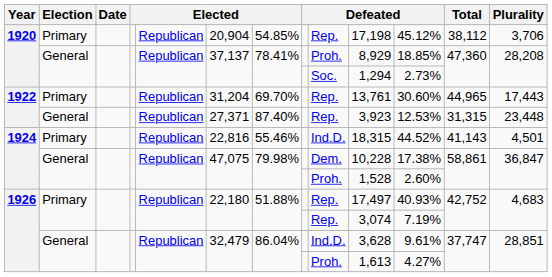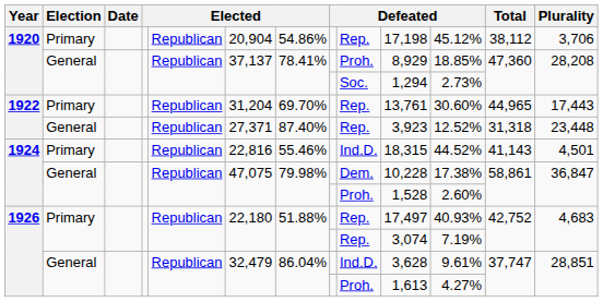1920 / Primary | column 7: 54.85% -> 54.86%
1922 / General | column 11: 12.53% -> 12.52%
1922 / General | Total: 31,315 -> 31,318
